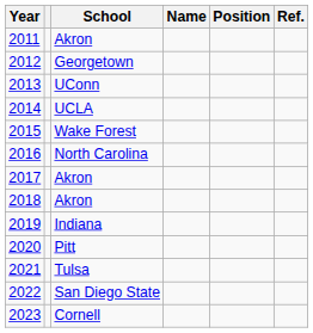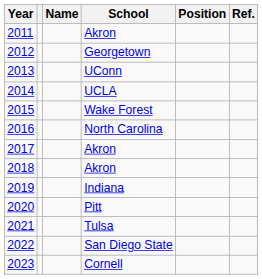columns swapped: Name <-> School
